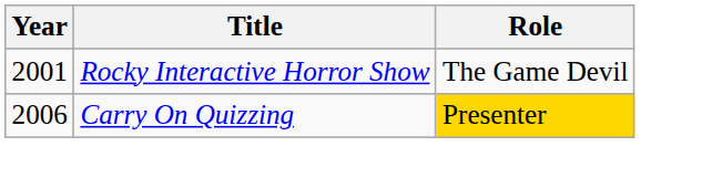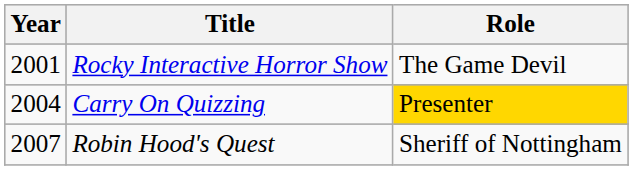Carry On Quizzing | Year: 2006 -> 2004
+ row: 2007 | Robin Hood's Quest | Sheriff of Nottingham
